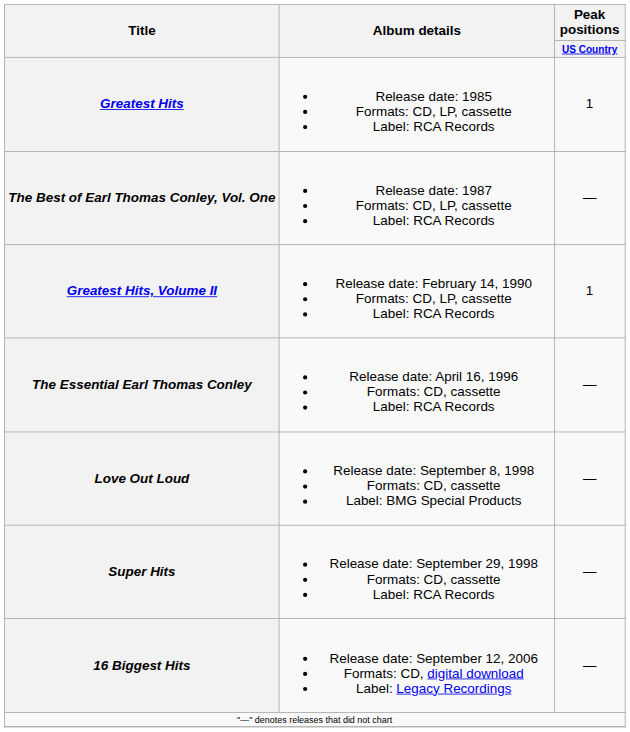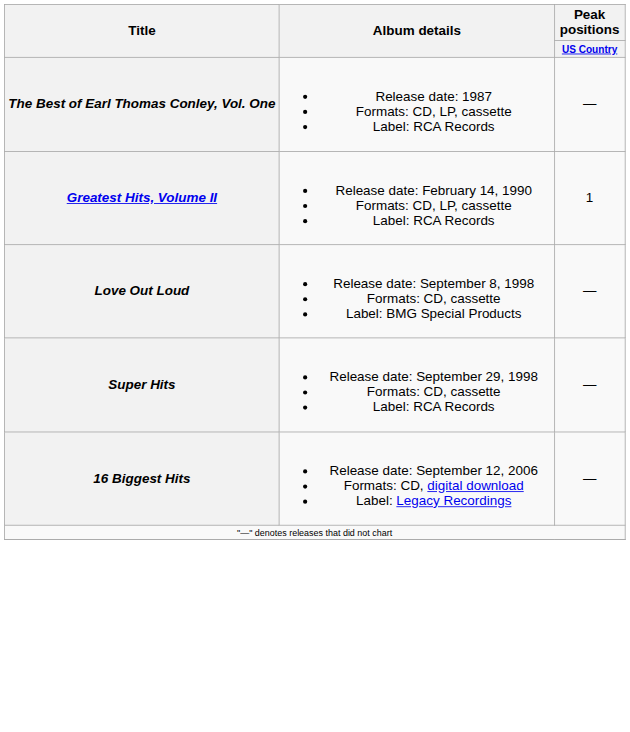- row: Greatest Hits | Release date: 1985 Formats: CD, LP, cassette Label: RCA Records | 1
- row: The Essential Earl Thomas Conley | Release date: April 16, 1996 Formats: CD, cassette Label: RCA Records | —
